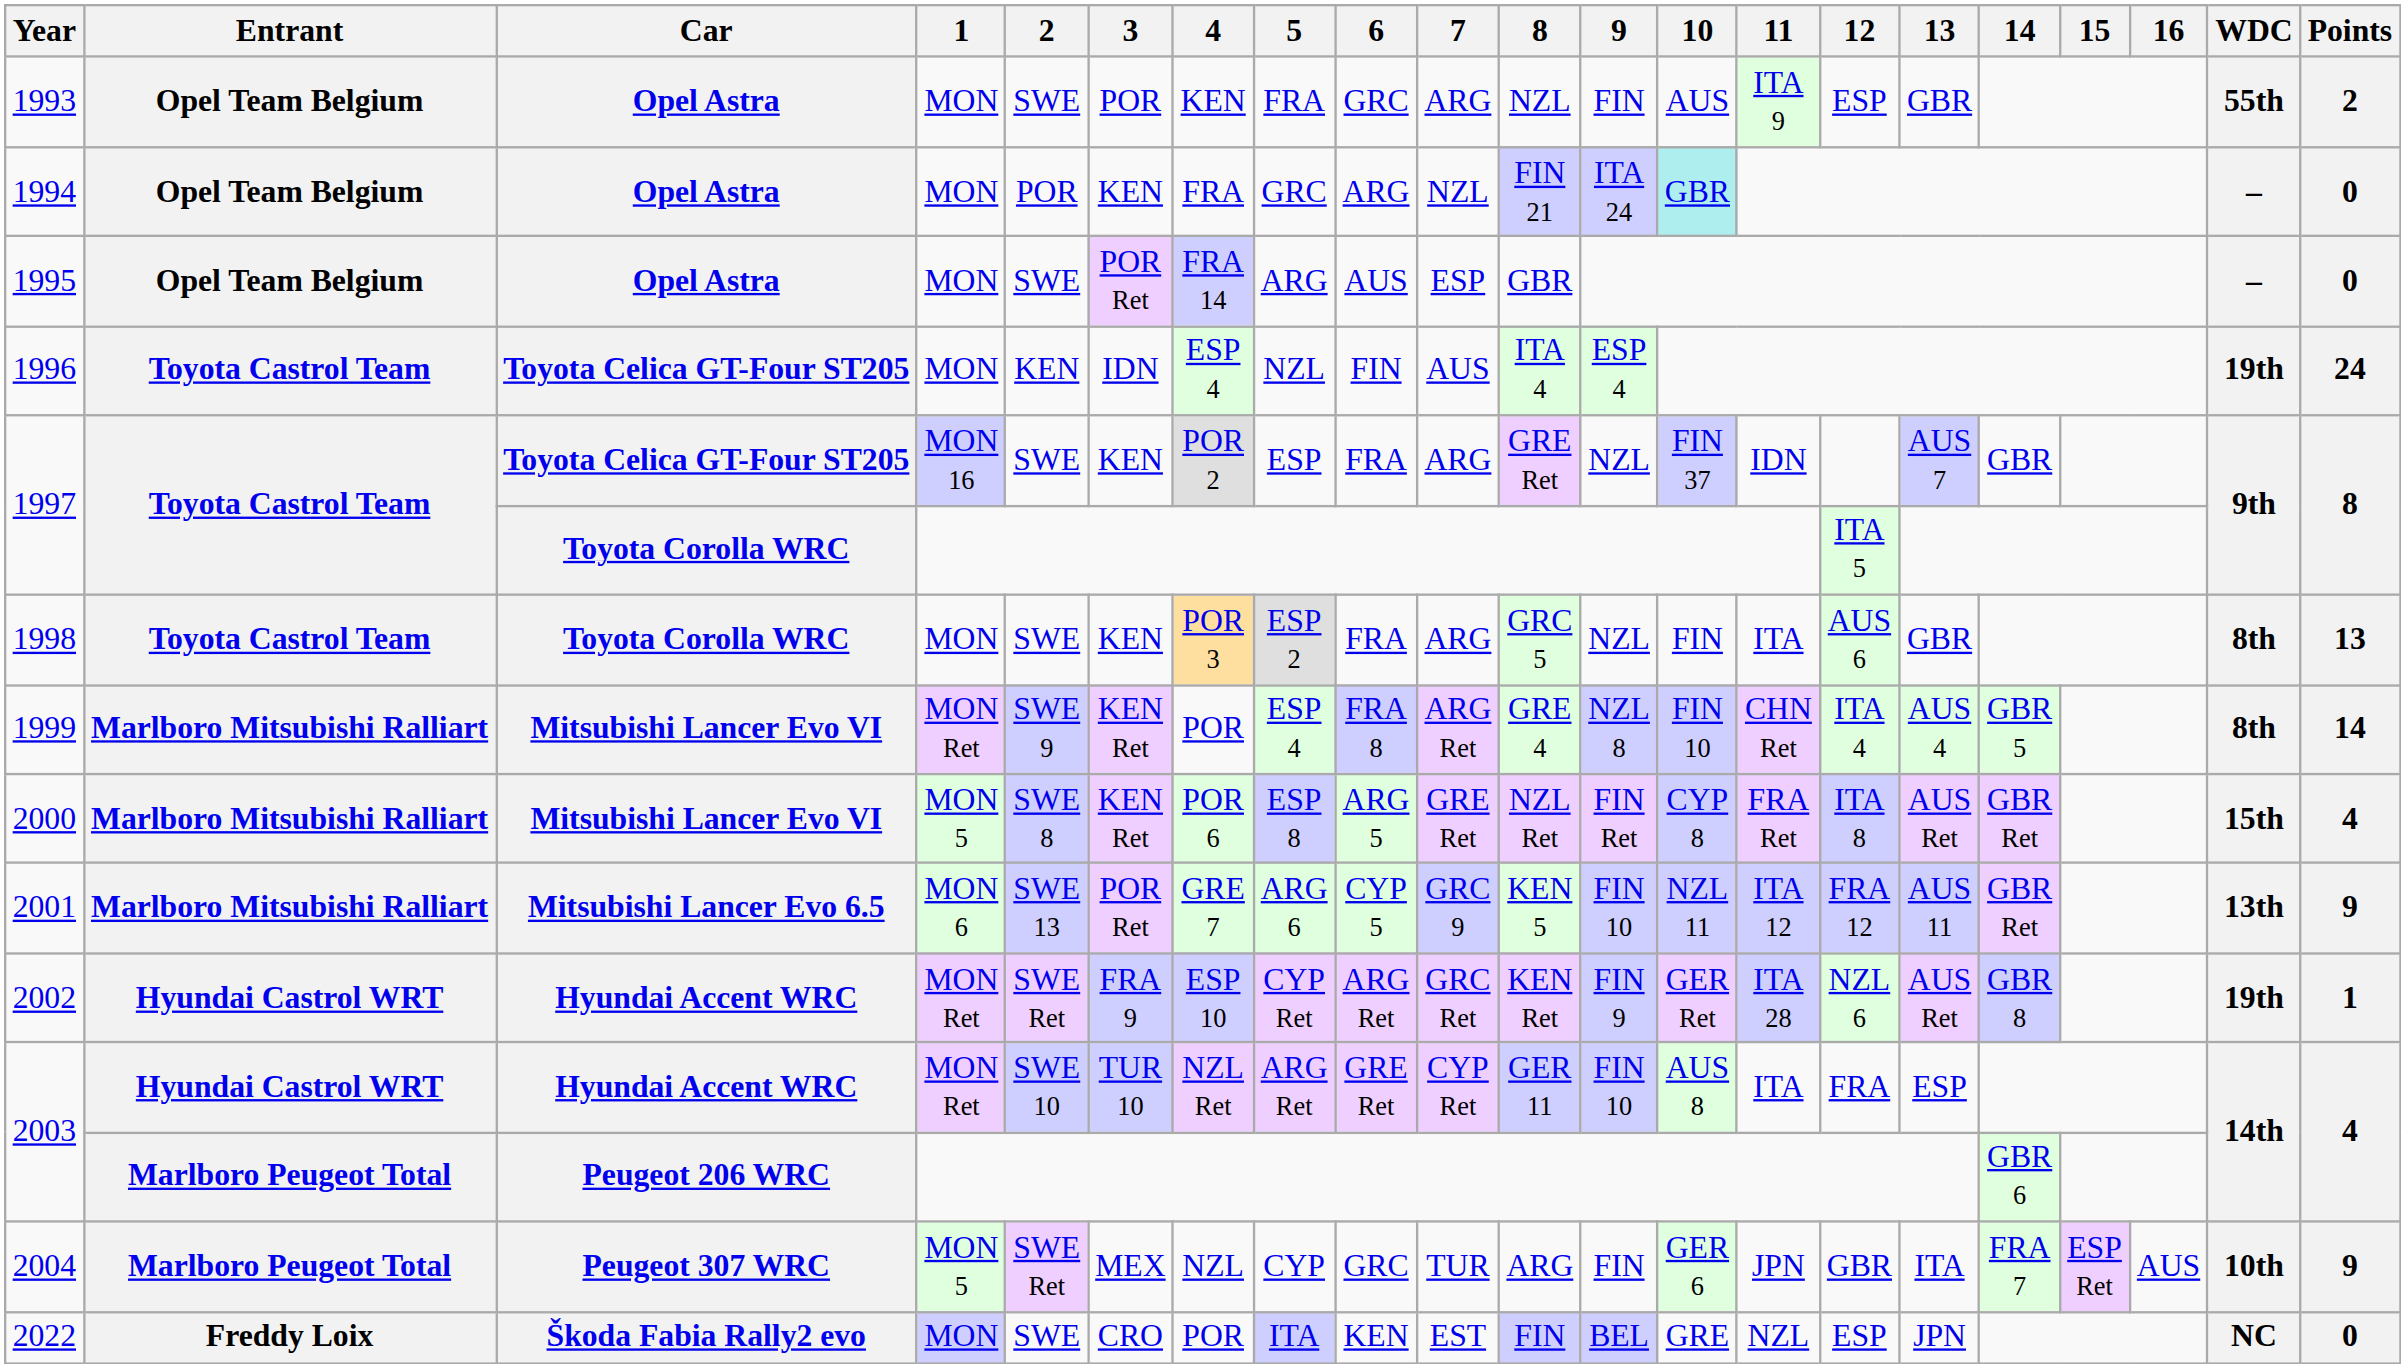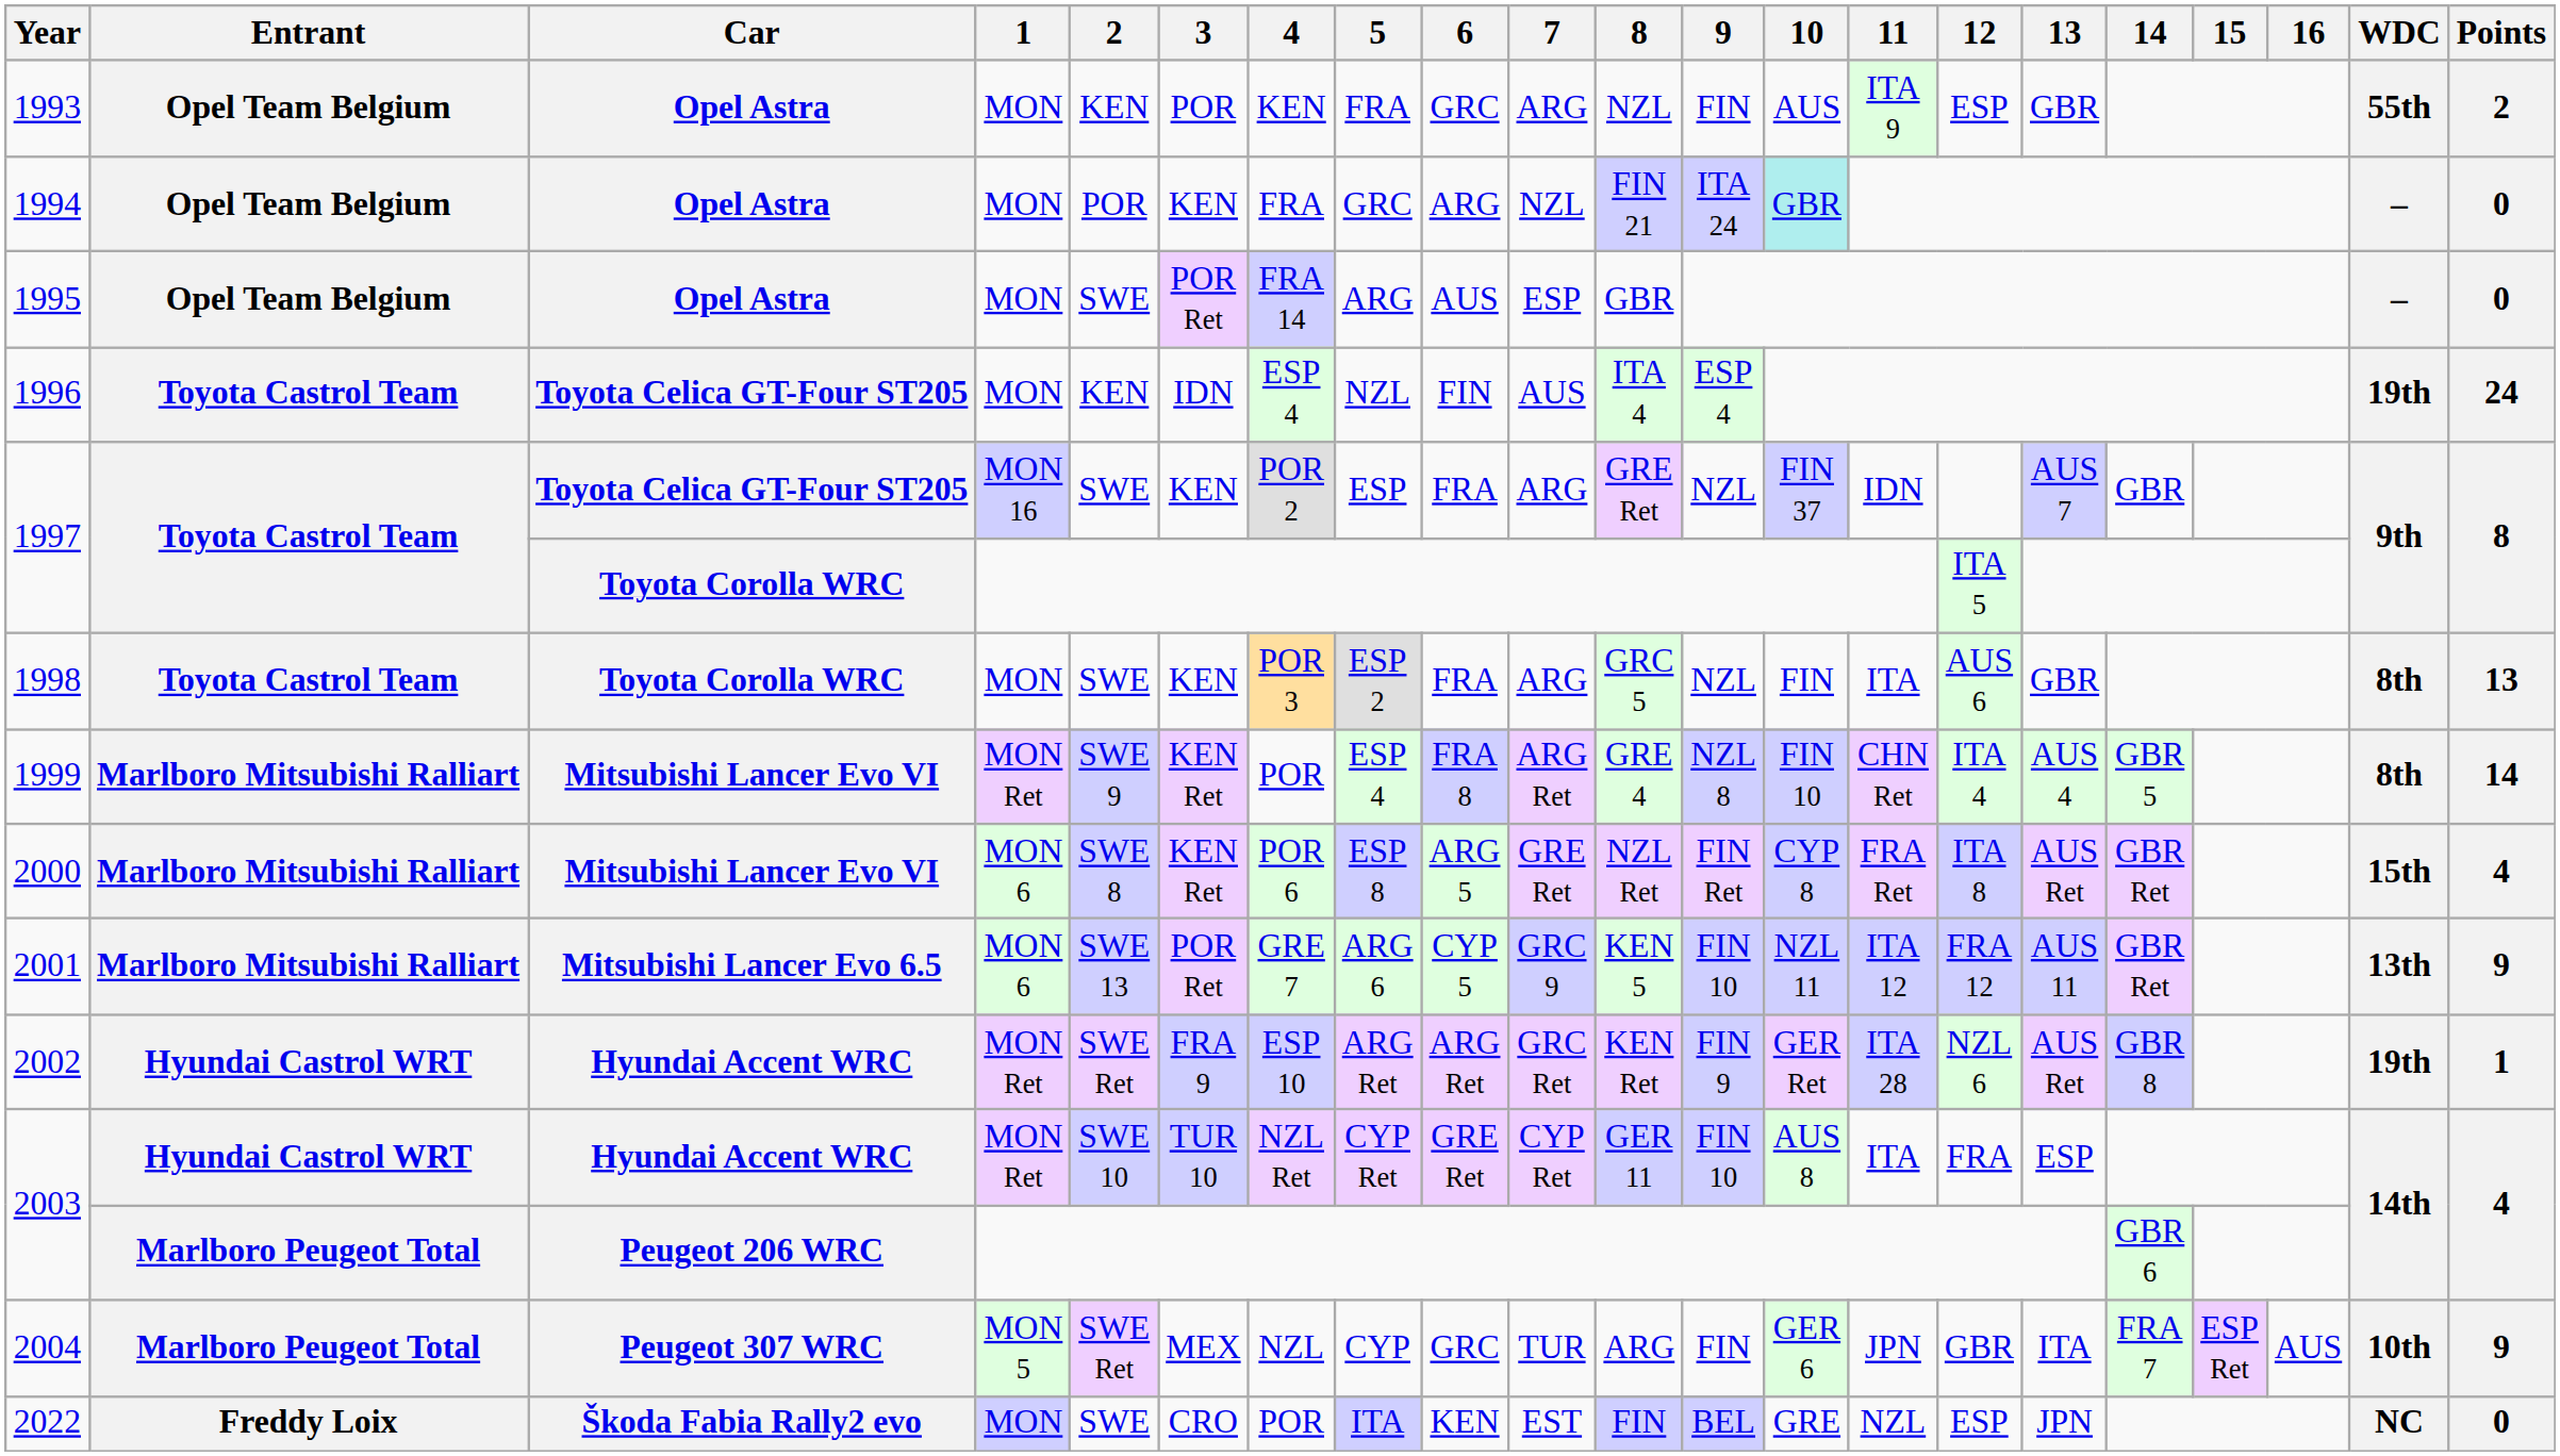1993 | 2: SWE -> KEN
2000 | 1: MON 5 -> MON 6
2002 | 5: CYP Ret -> ARG Ret
2003 / Hyundai Accent WRC | 5: ARG Ret -> CYP Ret
